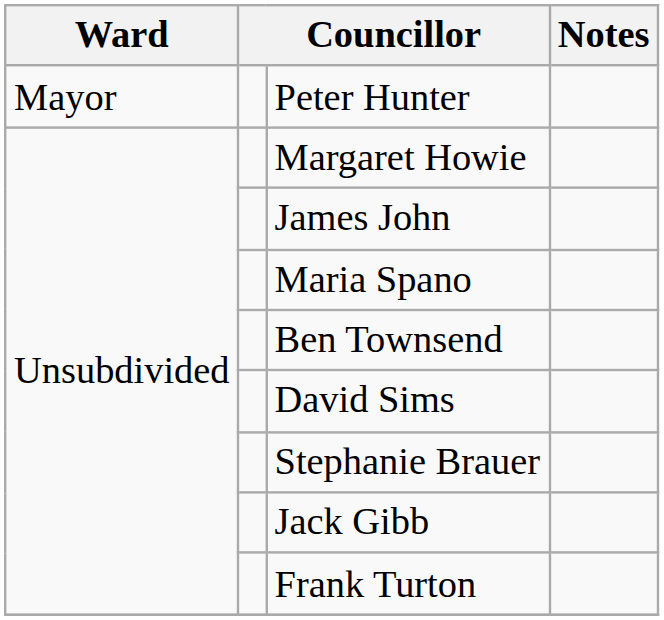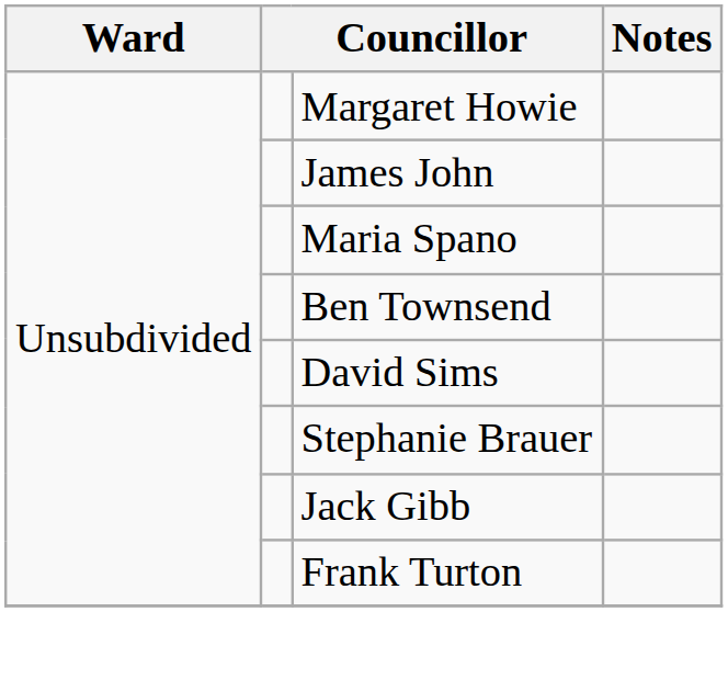- row: Mayor | Peter Hunter
